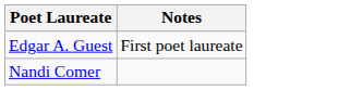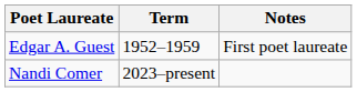+ column: Term | 1952–1959 | 2023–present
